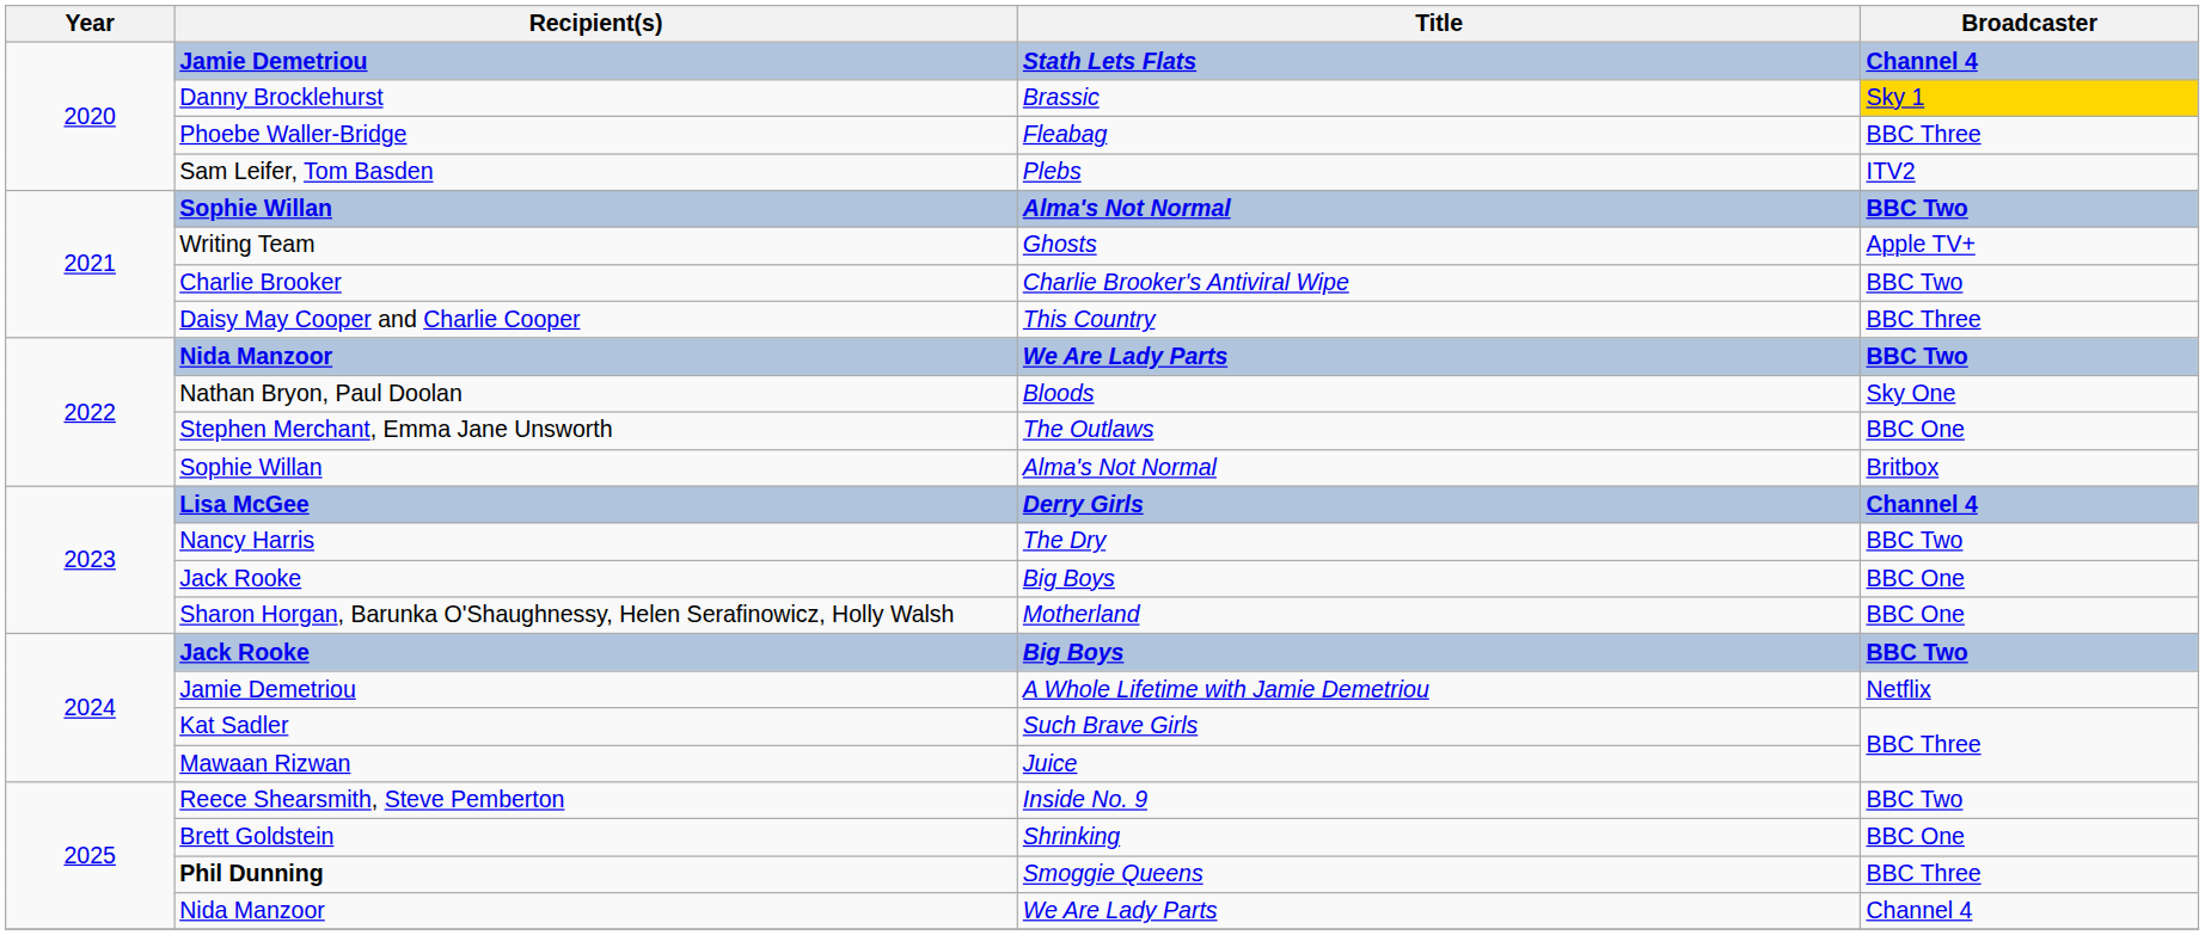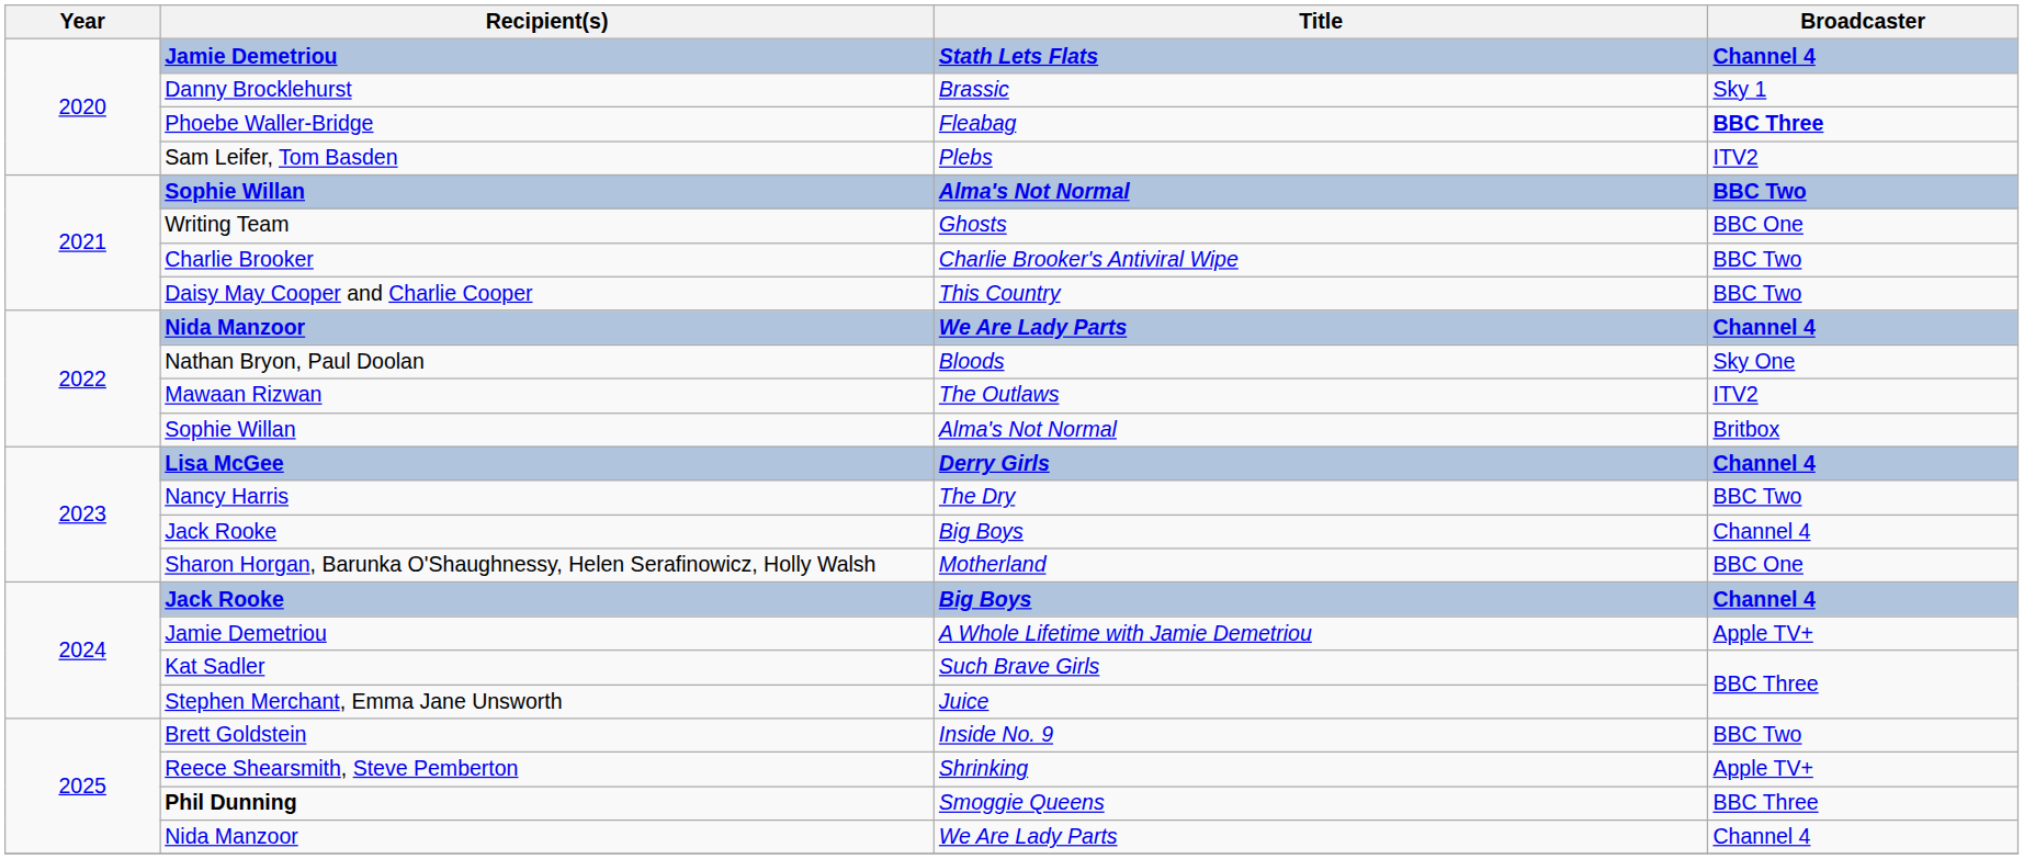Brassic | Broadcaster: gold background -> no background
Fleabag | Broadcaster: normal -> bold
Ghosts | Broadcaster: Apple TV+ -> BBC One
This Country | Broadcaster: BBC Three -> BBC Two
2022 / We Are Lady Parts | Broadcaster: BBC Two -> Channel 4
The Outlaws | Recipient(s): Stephen Merchant, Emma Jane Unsworth -> Mawaan Rizwan
The Outlaws | Broadcaster: BBC One -> ITV2
2023 / Big Boys | Broadcaster: BBC One -> Channel 4
2024 / Big Boys | Broadcaster: BBC Two -> Channel 4
A Whole Lifetime with Jamie Demetriou | Broadcaster: Netflix -> Apple TV+
Juice | Recipient(s): Mawaan Rizwan -> Stephen Merchant, Emma Jane Unsworth
Inside No. 9 | Recipient(s): Reece Shearsmith, Steve Pemberton -> Brett Goldstein
Shrinking | Recipient(s): Brett Goldstein -> Reece Shearsmith, Steve Pemberton
Shrinking | Broadcaster: BBC One -> Apple TV+
